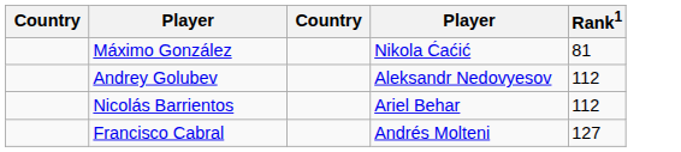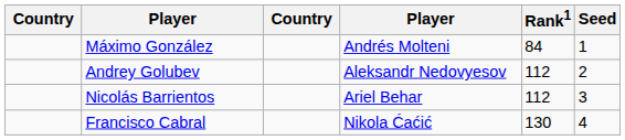+ column: Seed | 1 | 2 | 3 | 4
Máximo González | column 4: Nikola Ćaćić -> Andrés Molteni
Máximo González | Rank1: 81 -> 84
Francisco Cabral | column 4: Andrés Molteni -> Nikola Ćaćić
Francisco Cabral | Rank1: 127 -> 130
